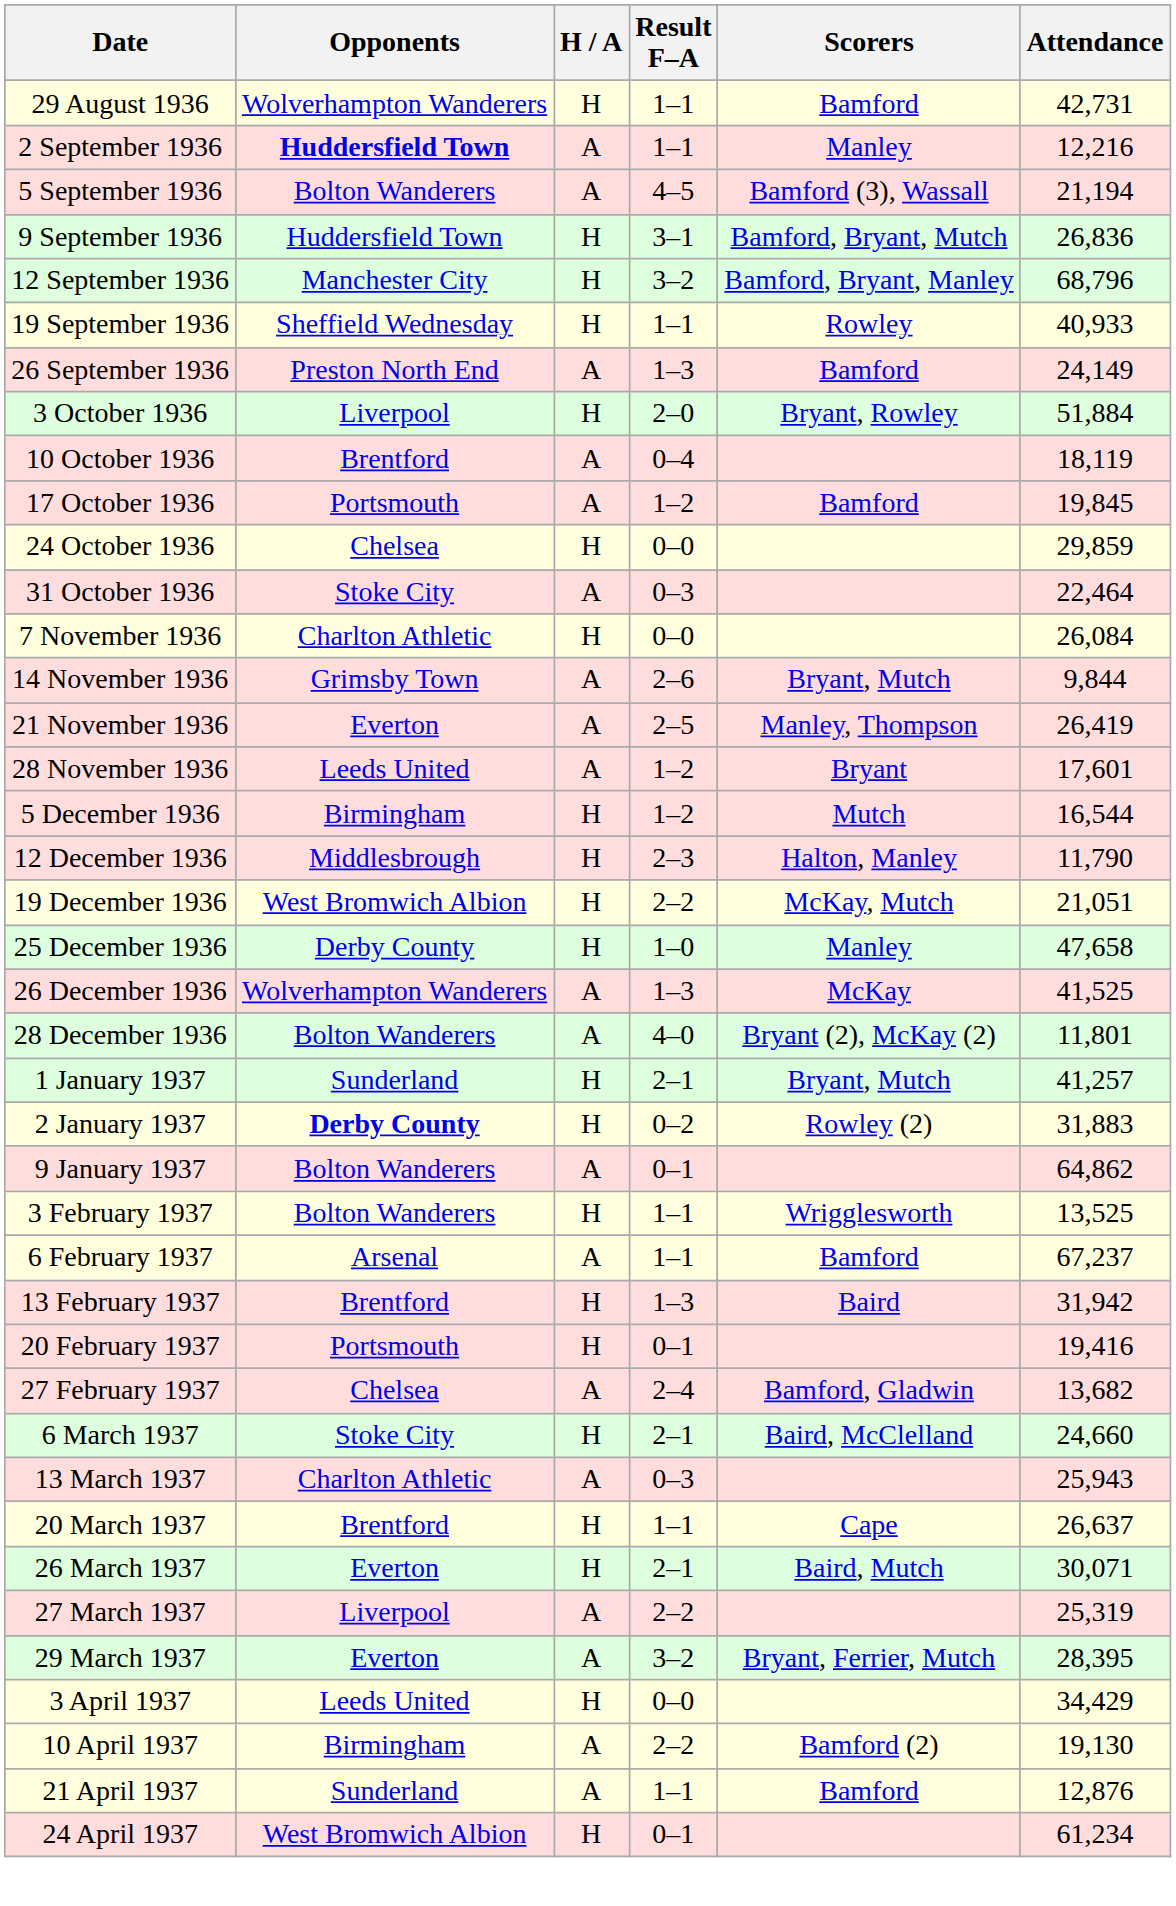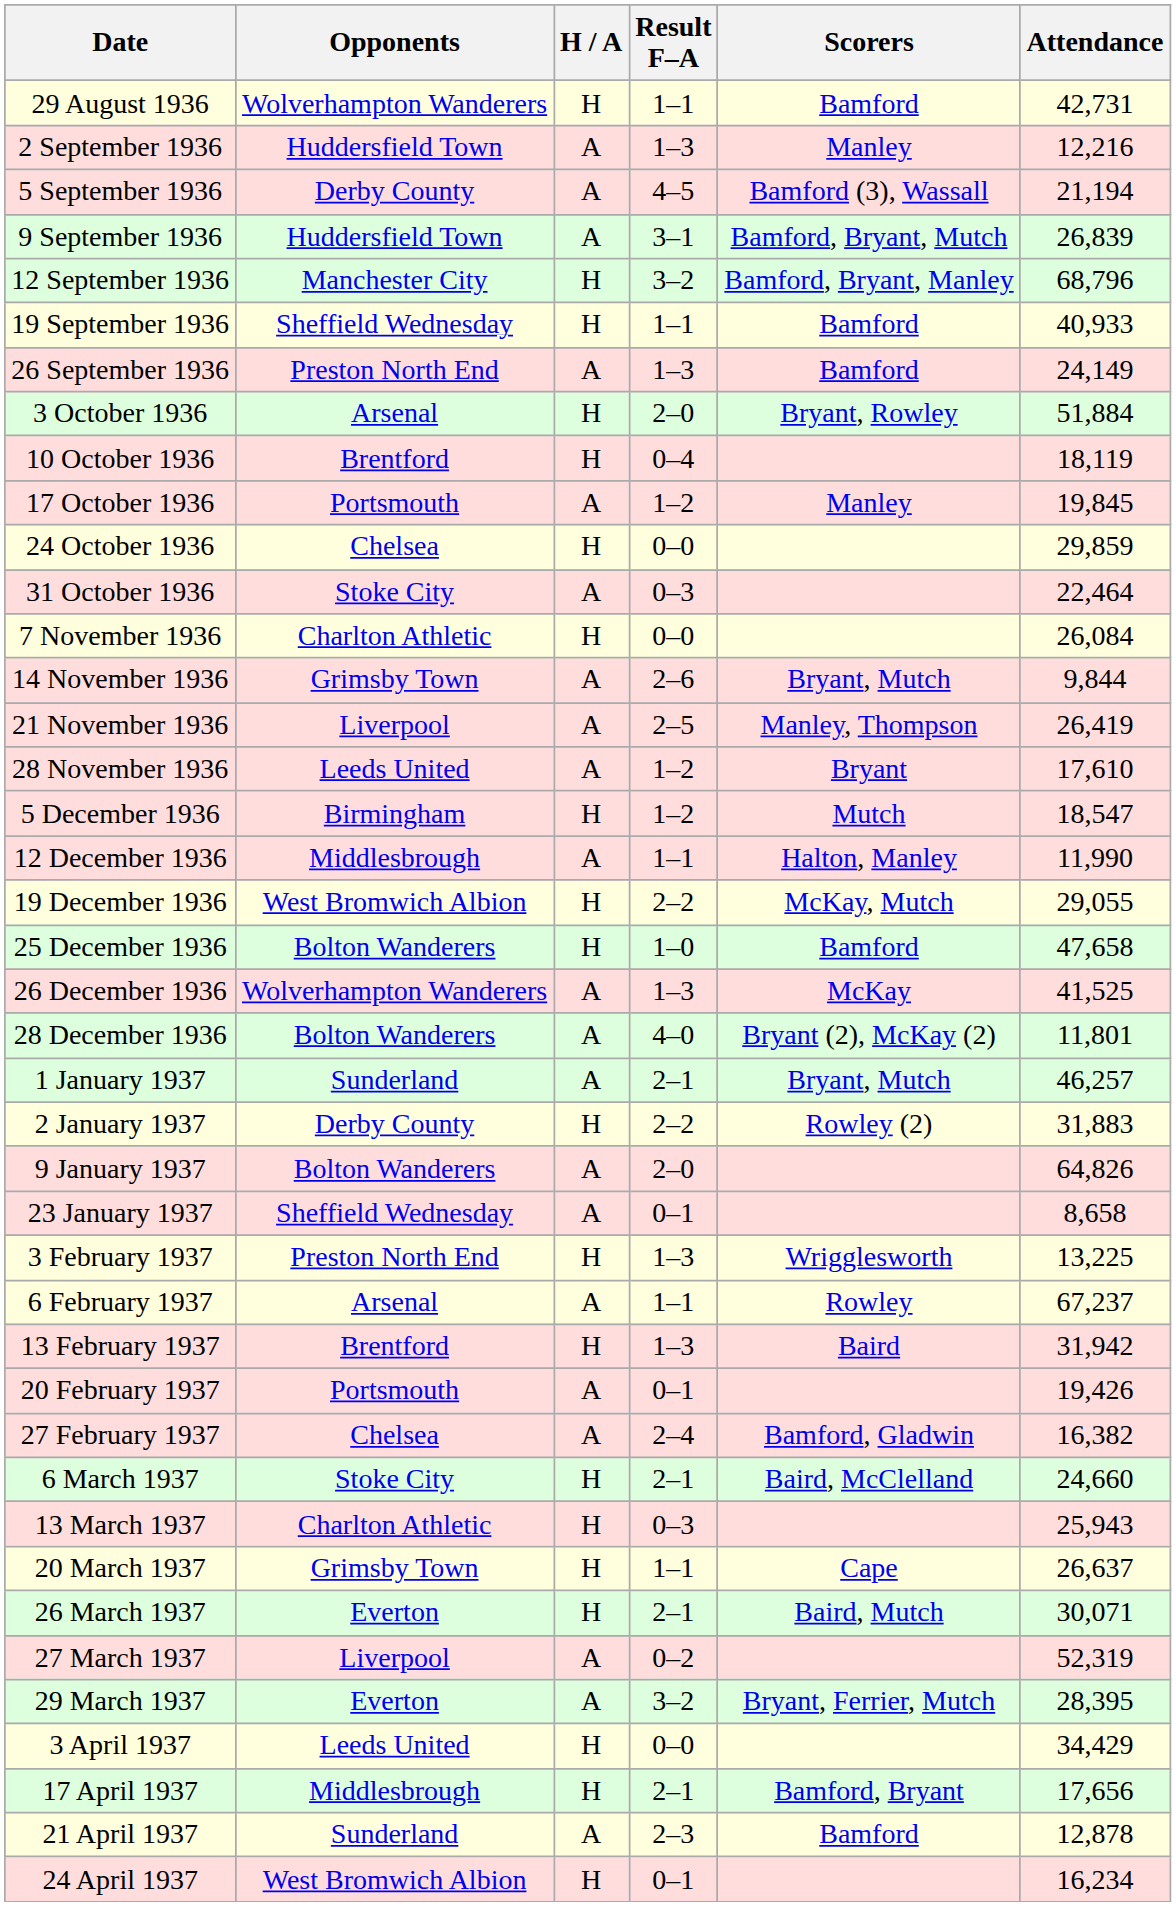2 September 1936 | Opponents: bold -> normal
2 September 1936 | Result F–A: 1–1 -> 1–3
5 September 1936 | Opponents: Bolton Wanderers -> Derby County
9 September 1936 | H / A: H -> A
9 September 1936 | Attendance: 26,836 -> 26,839
19 September 1936 | Scorers: Rowley -> Bamford
3 October 1936 | Opponents: Liverpool -> Arsenal
10 October 1936 | H / A: A -> H
17 October 1936 | Scorers: Bamford -> Manley
21 November 1936 | Opponents: Everton -> Liverpool
28 November 1936 | Attendance: 17,601 -> 17,610
5 December 1936 | Attendance: 16,544 -> 18,547
12 December 1936 | H / A: H -> A
12 December 1936 | Result F–A: 2–3 -> 1–1
12 December 1936 | Attendance: 11,790 -> 11,990
19 December 1936 | Attendance: 21,051 -> 29,055
25 December 1936 | Opponents: Derby County -> Bolton Wanderers
25 December 1936 | Scorers: Manley -> Bamford
1 January 1937 | H / A: H -> A
1 January 1937 | Attendance: 41,257 -> 46,257
2 January 1937 | Opponents: bold -> normal
2 January 1937 | Result F–A: 0–2 -> 2–2
9 January 1937 | Result F–A: 0–1 -> 2–0
9 January 1937 | Attendance: 64,862 -> 64,826
+ row: 23 January 1937 | Sheffield Wednesday | A | 0–1 | 8,658
3 February 1937 | Opponents: Bolton Wanderers -> Preston North End
3 February 1937 | Result F–A: 1–1 -> 1–3
3 February 1937 | Attendance: 13,525 -> 13,225
6 February 1937 | Scorers: Bamford -> Rowley
20 February 1937 | H / A: H -> A
20 February 1937 | Attendance: 19,416 -> 19,426
27 February 1937 | Attendance: 13,682 -> 16,382
13 March 1937 | H / A: A -> H
20 March 1937 | Opponents: Brentford -> Grimsby Town
27 March 1937 | Result F–A: 2–2 -> 0–2
27 March 1937 | Attendance: 25,319 -> 52,319
- row: 10 April 1937 | Birmingham | A | 2–2 | Bamford (2) | 19,130
+ row: 17 April 1937 | Middlesbrough | H | 2–1 | Bamford, Bryant | 17,656
21 April 1937 | Result F–A: 1–1 -> 2–3
21 April 1937 | Attendance: 12,876 -> 12,878
24 April 1937 | Attendance: 61,234 -> 16,234
